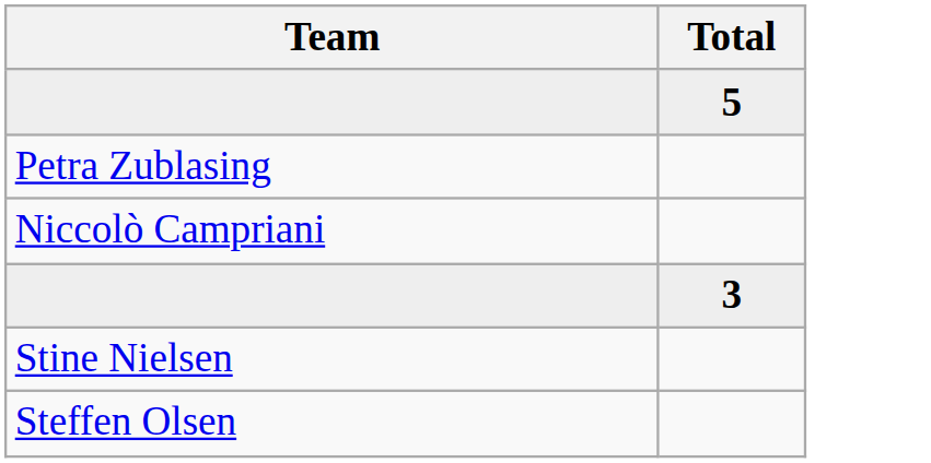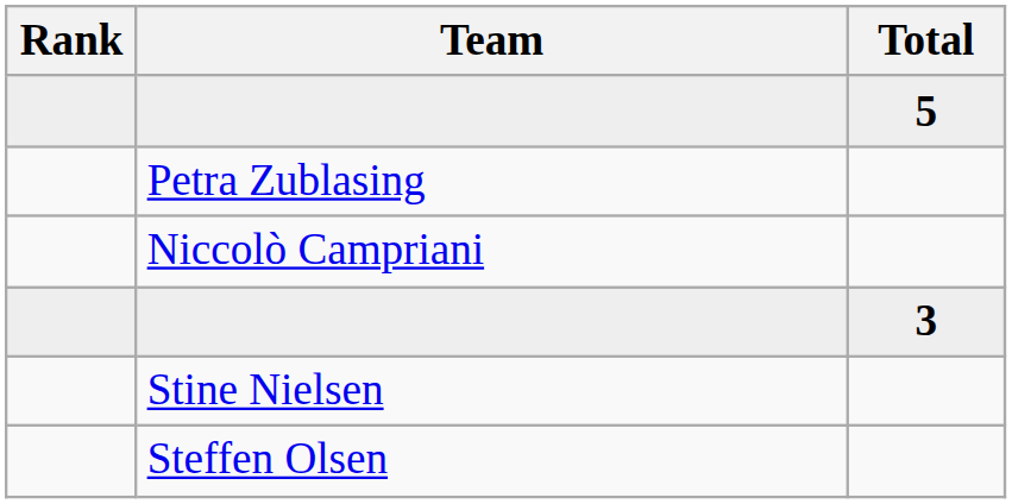+ column: Rank
